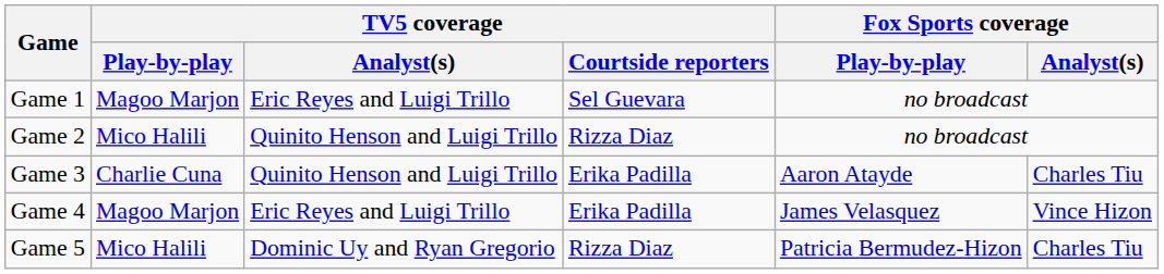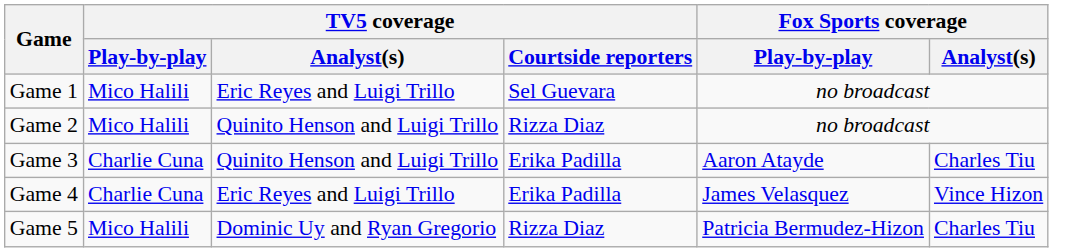Game 1 | TV5 coverage / Play-by-play: Magoo Marjon -> Mico Halili
Game 4 | TV5 coverage / Play-by-play: Magoo Marjon -> Charlie Cuna
